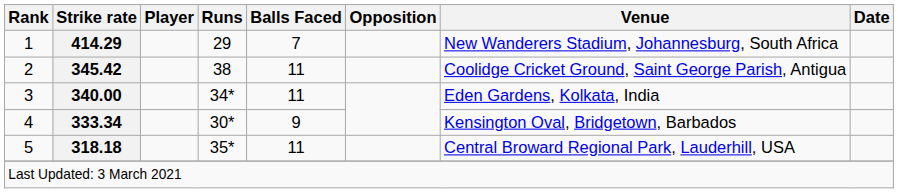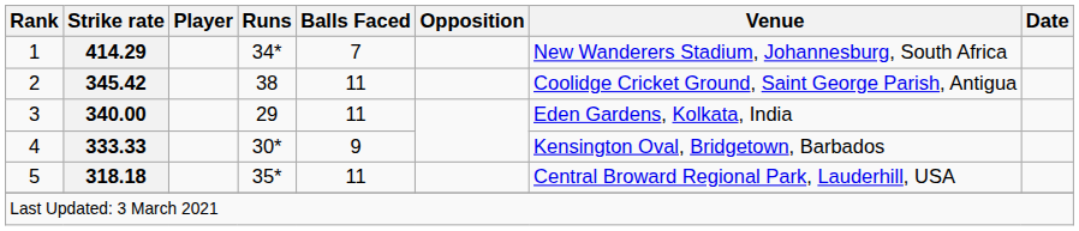1 | Runs: 29 -> 34*
3 | Runs: 34* -> 29
4 | Strike rate: 333.34 -> 333.33
